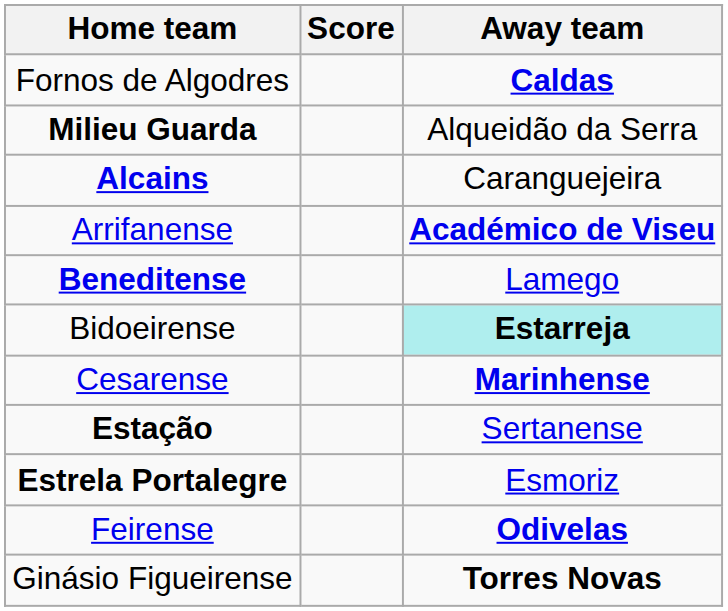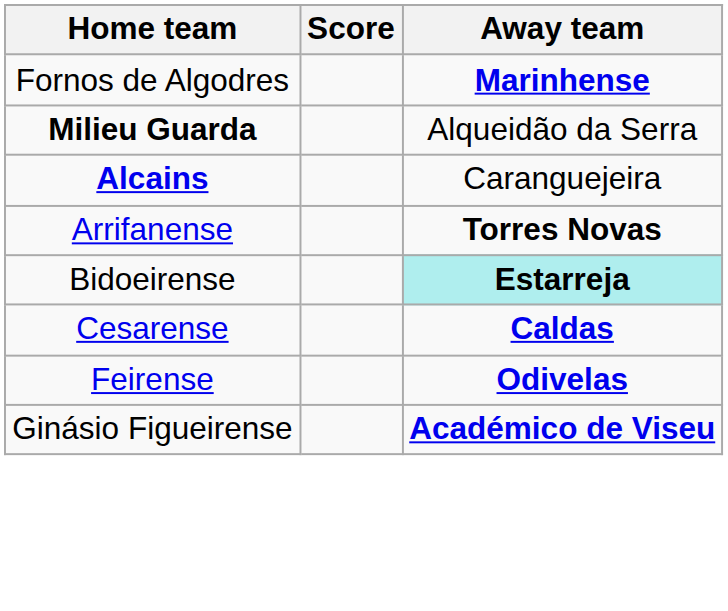Fornos de Algodres | Away team: Caldas -> Marinhense
Arrifanense | Away team: Académico de Viseu -> Torres Novas
- row: Beneditense | Lamego
Cesarense | Away team: Marinhense -> Caldas
- row: Estação | Sertanense
- row: Estrela Portalegre | Esmoriz
Ginásio Figueirense | Away team: Torres Novas -> Académico de Viseu
